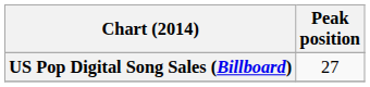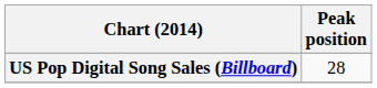US Pop Digital Song Sales (Billboard) | Peak position: 27 -> 28
